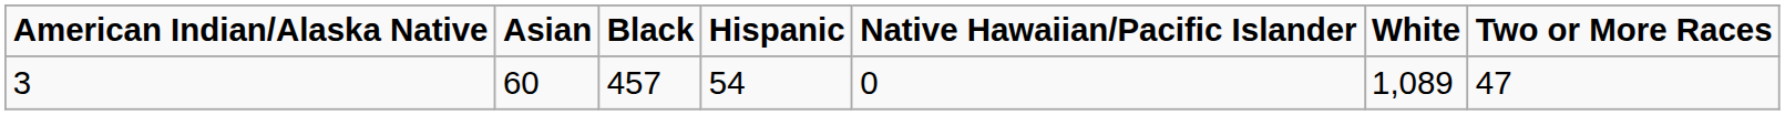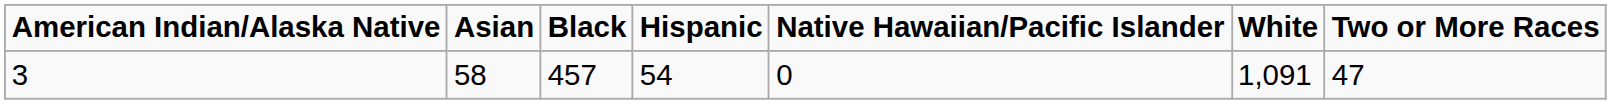3 | Asian: 60 -> 58
3 | White: 1,089 -> 1,091
